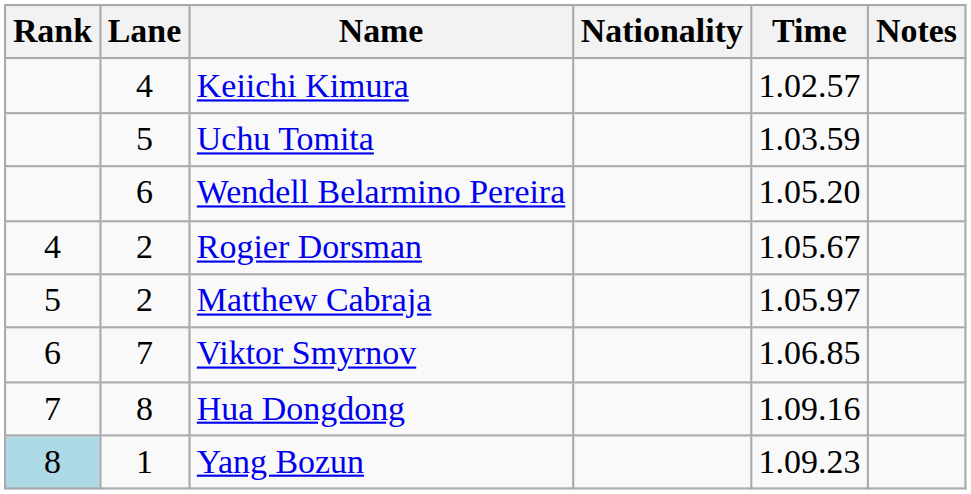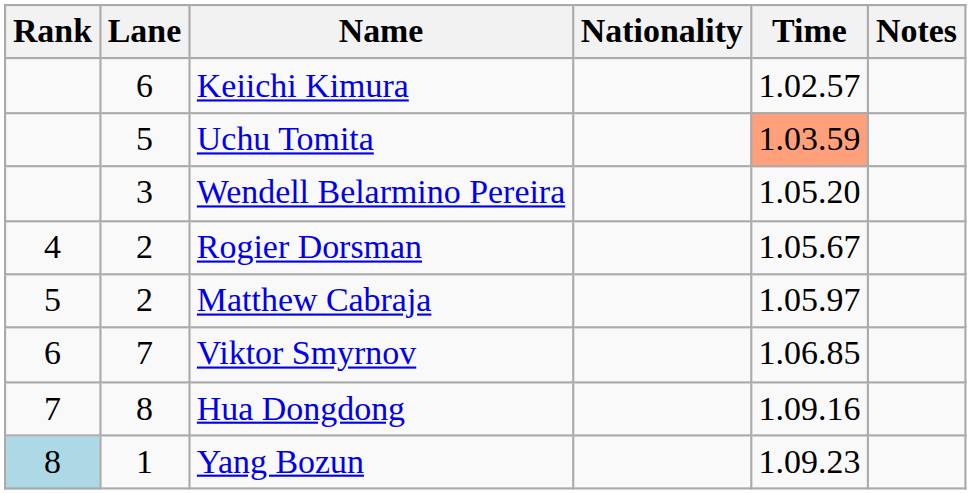Keiichi Kimura | Lane: 4 -> 6
Uchu Tomita | Time: no background -> lightsalmon background
Wendell Belarmino Pereira | Lane: 6 -> 3
